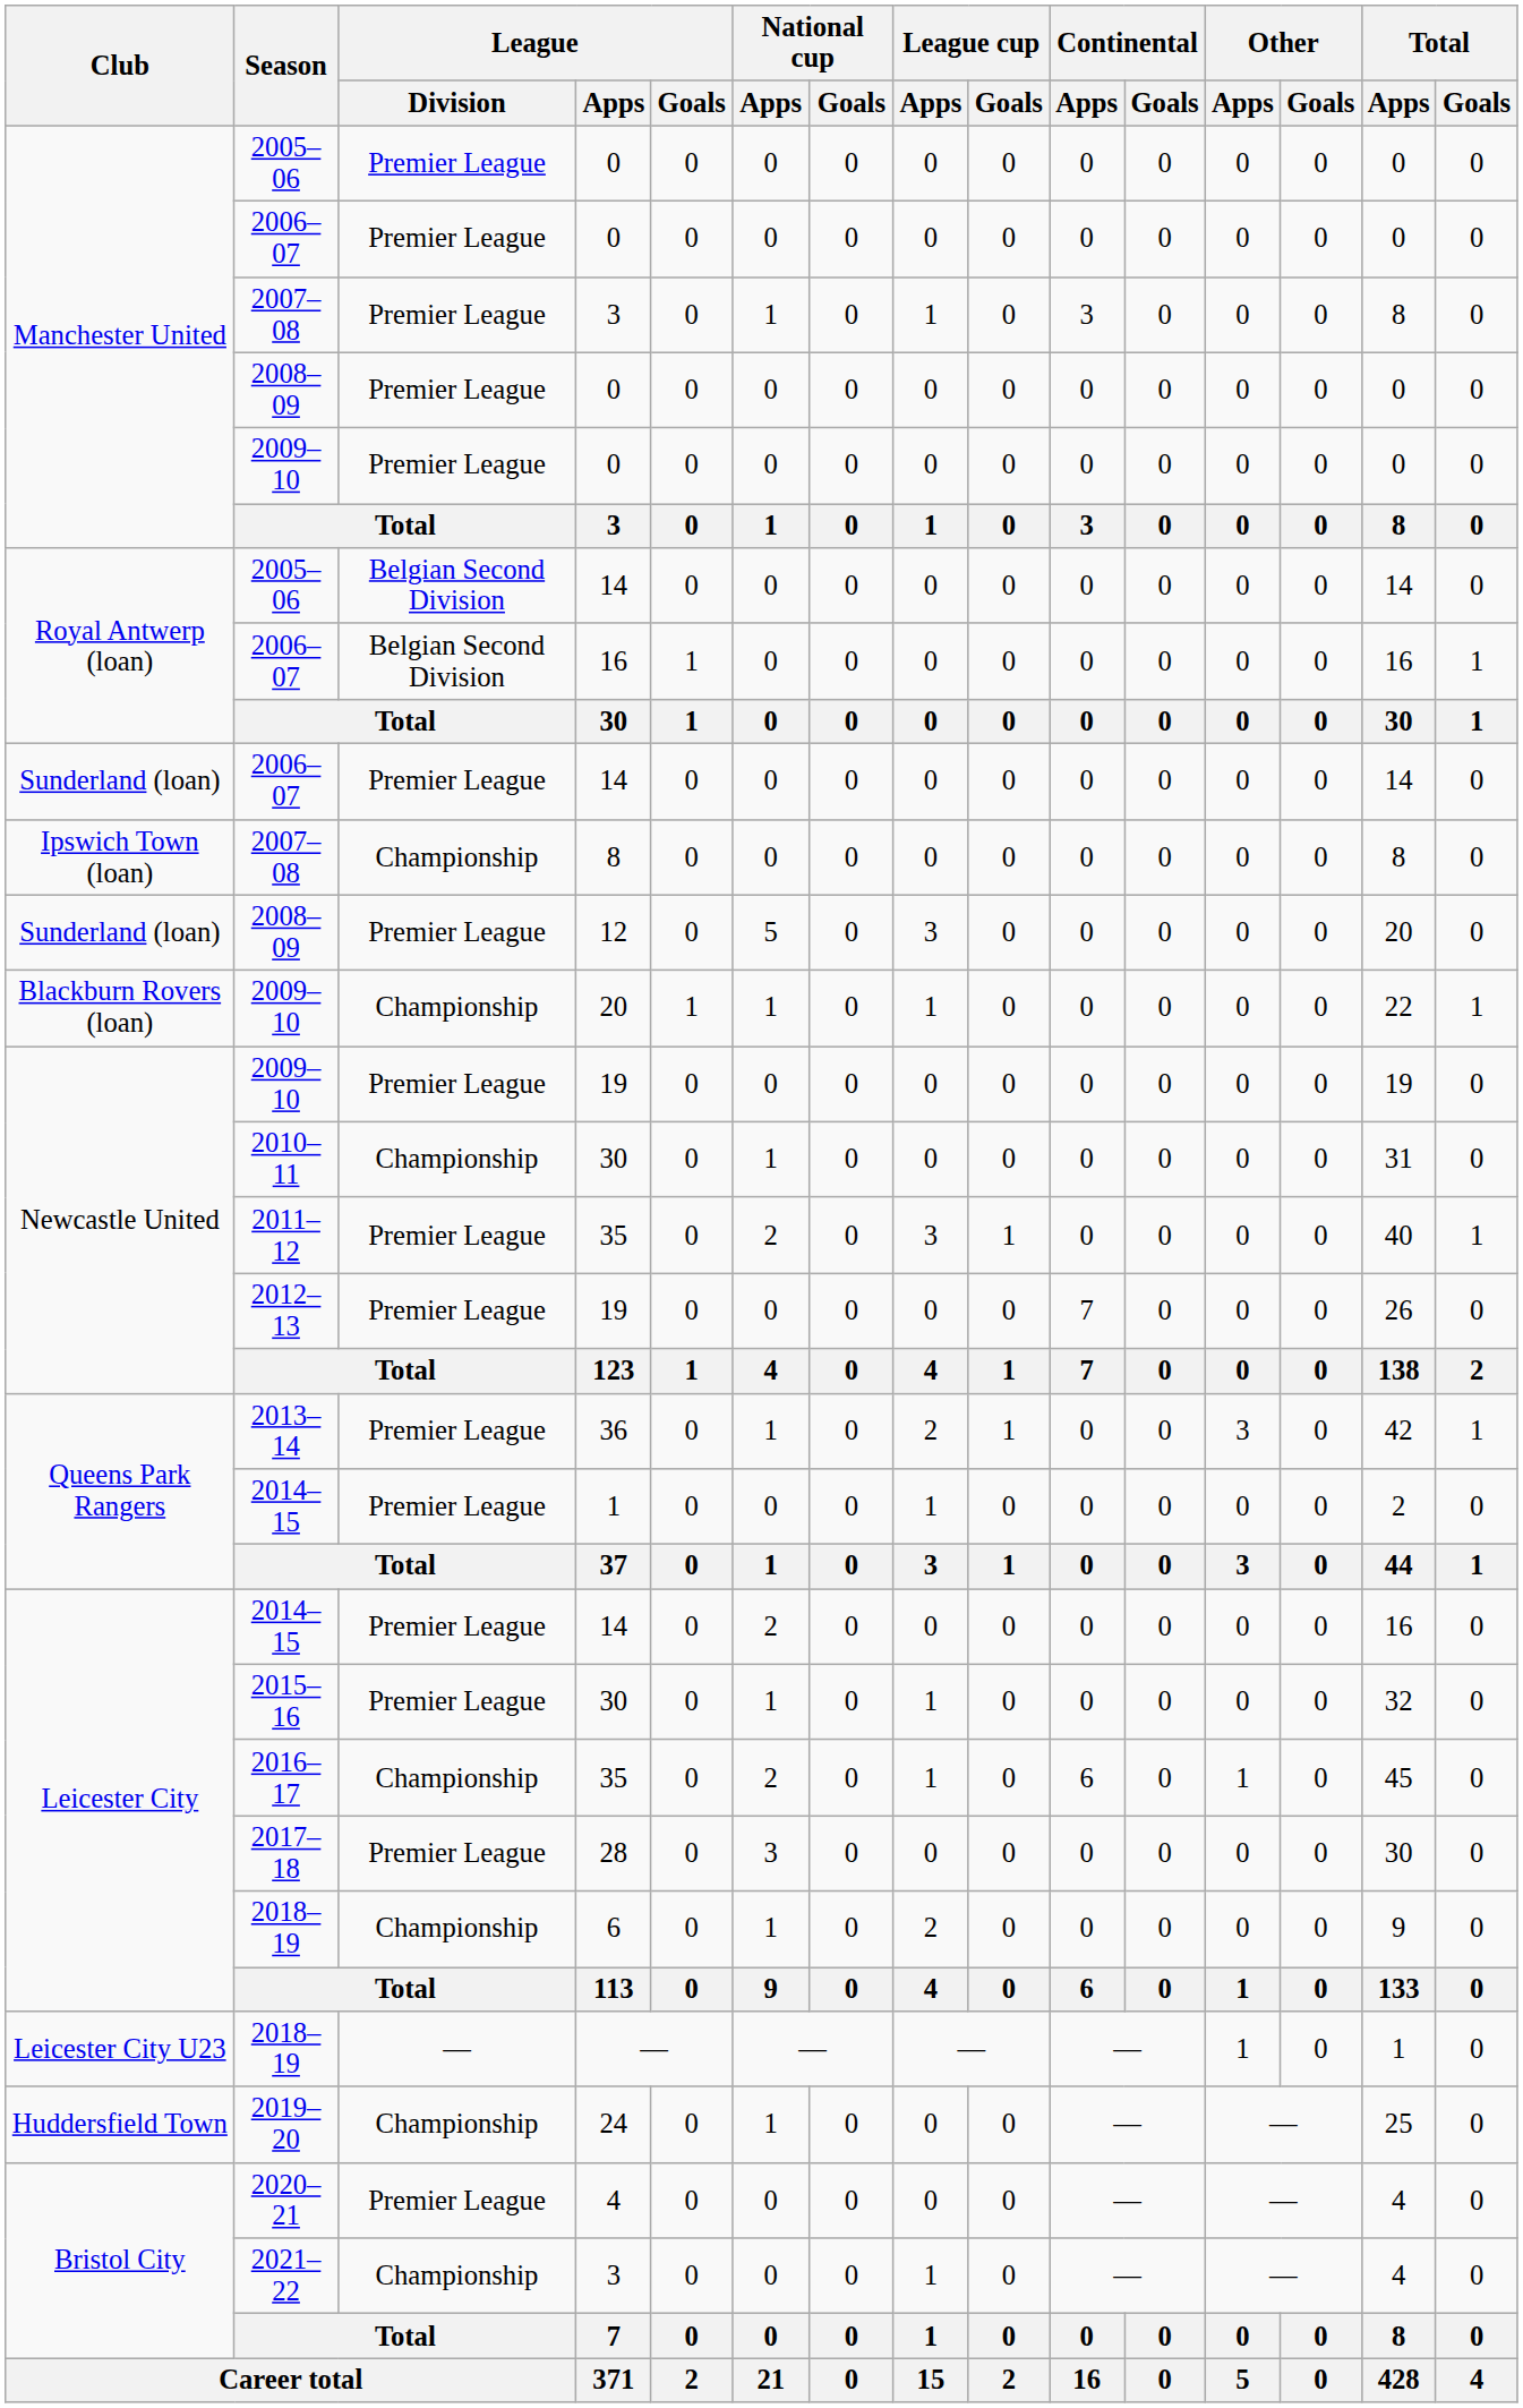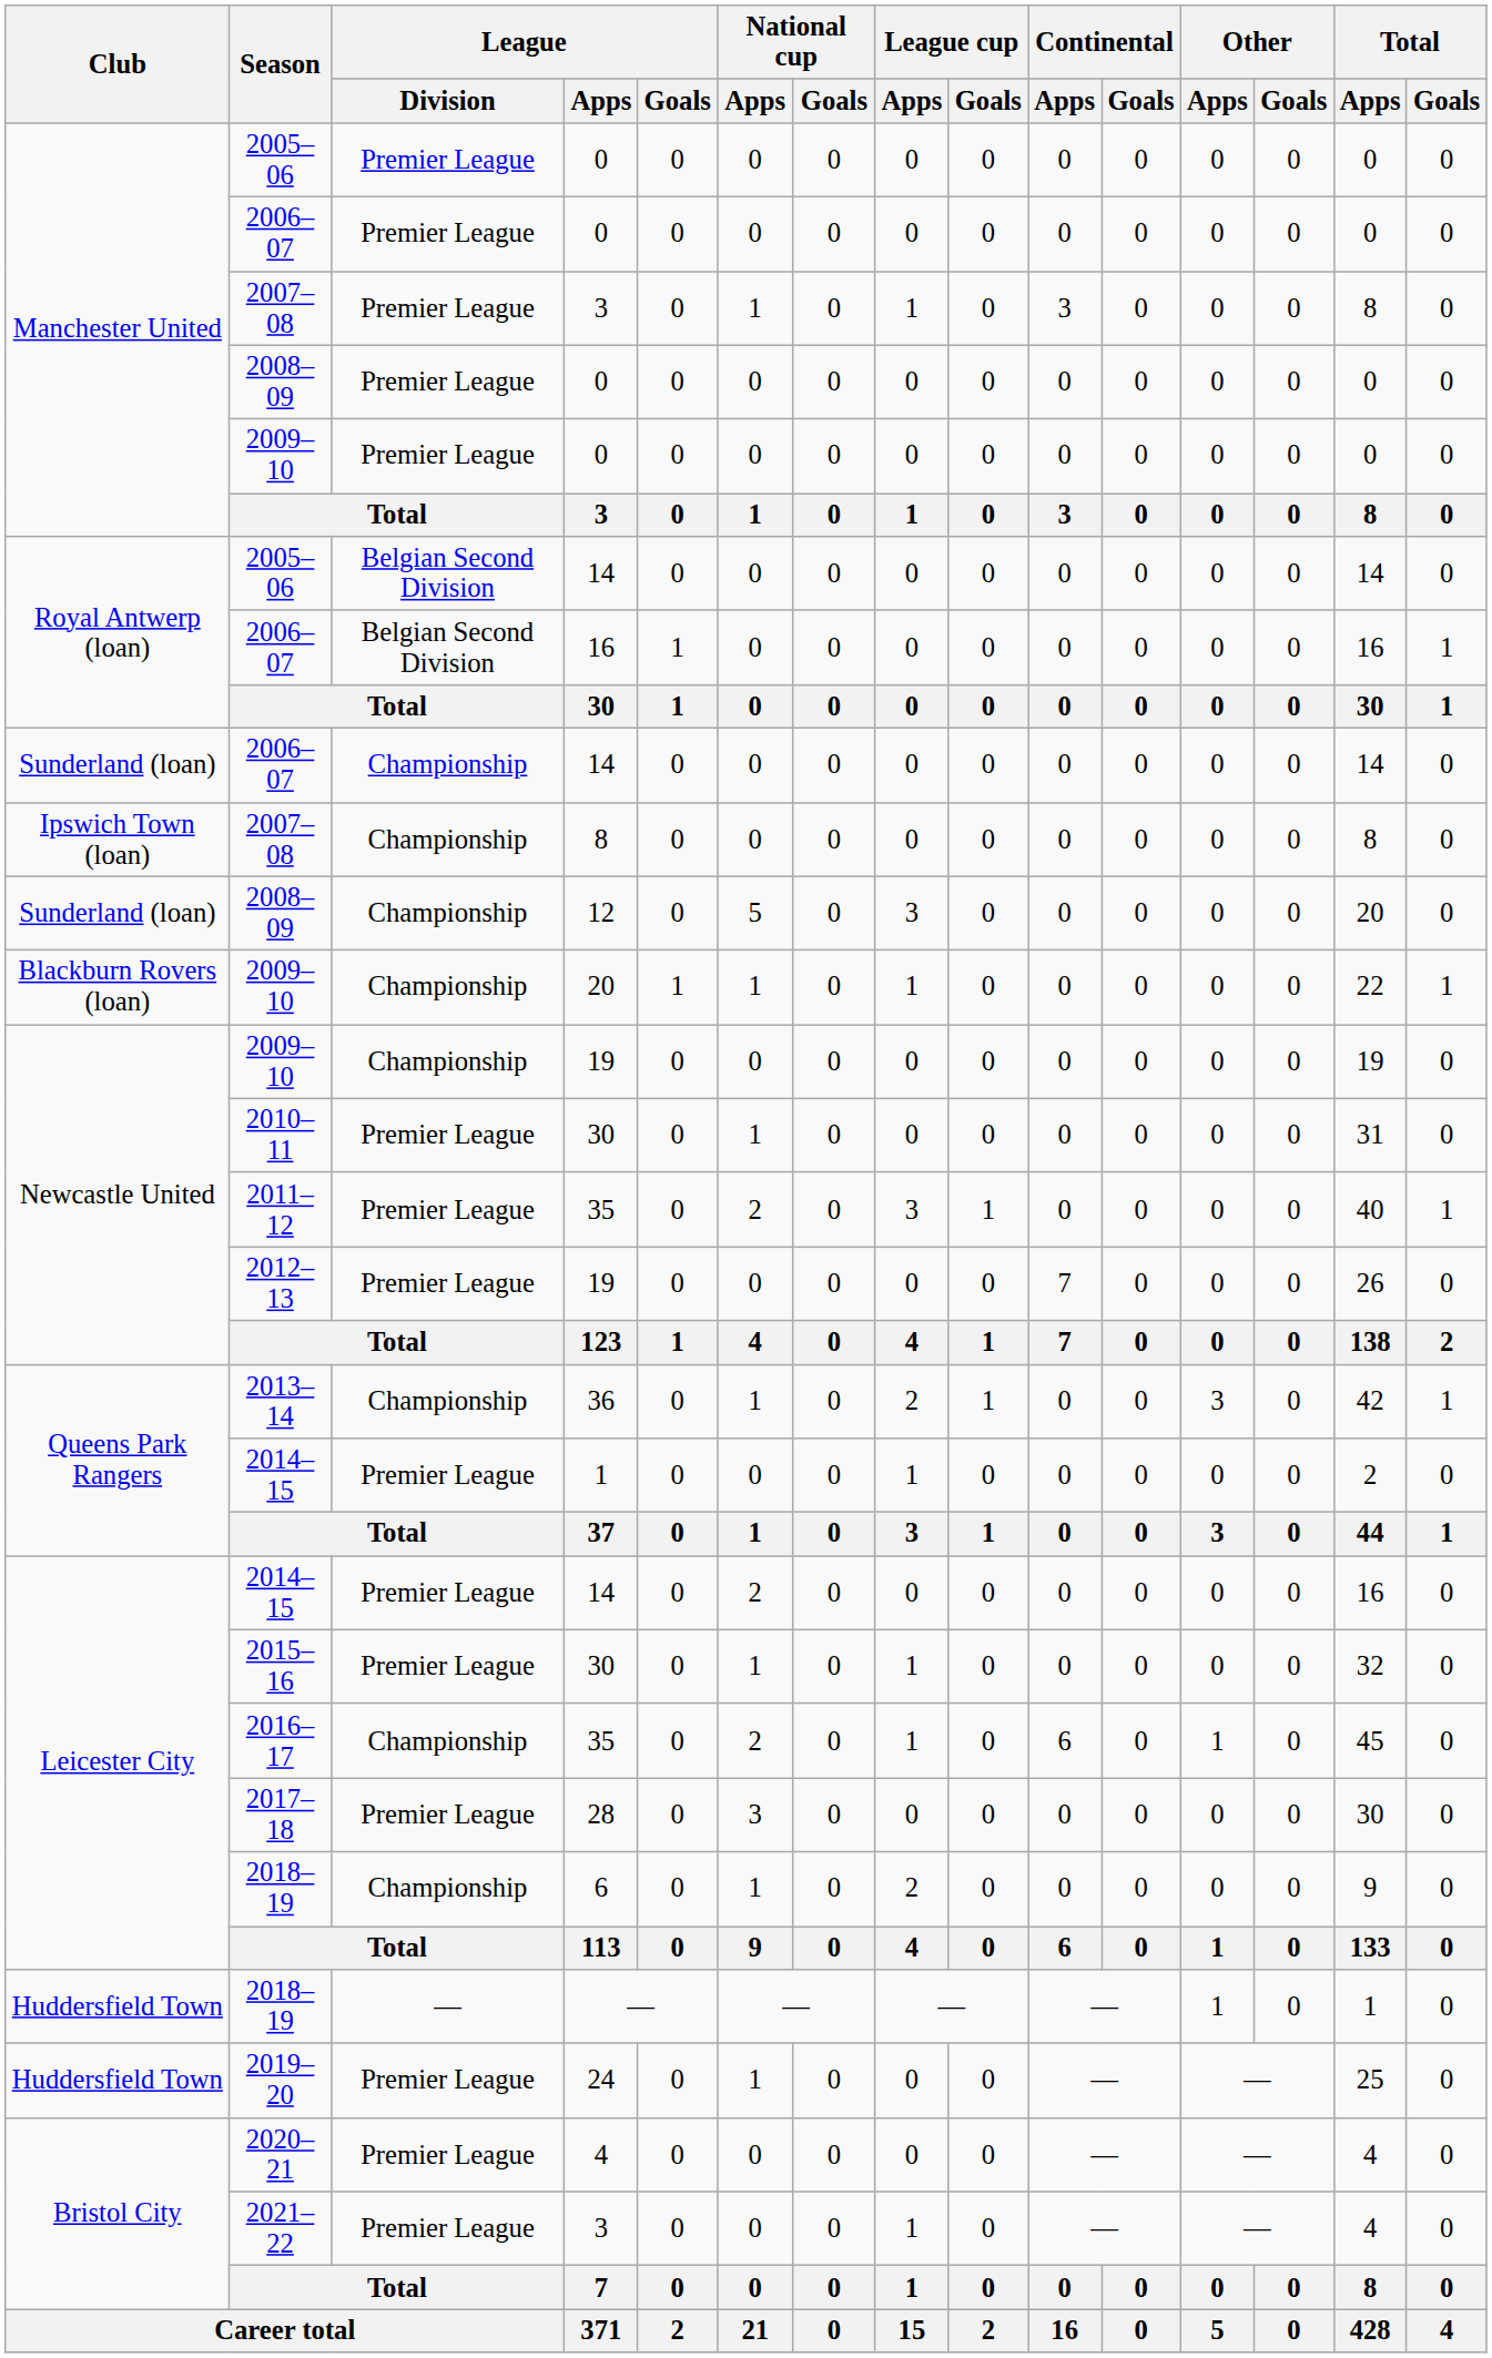2006–07 / 14 | League / Division: Premier League -> Championship
2008–09 / 12 | League / Division: Premier League -> Championship
2009–10 / 19 | League / Division: Premier League -> Championship
2010–11 | League / Division: Championship -> Premier League
2013–14 | League / Division: Premier League -> Championship
2018–19 / — | Club: Leicester City U23 -> Huddersfield Town
2019–20 | League / Division: Championship -> Premier League
2021–22 | League / Division: Championship -> Premier League
